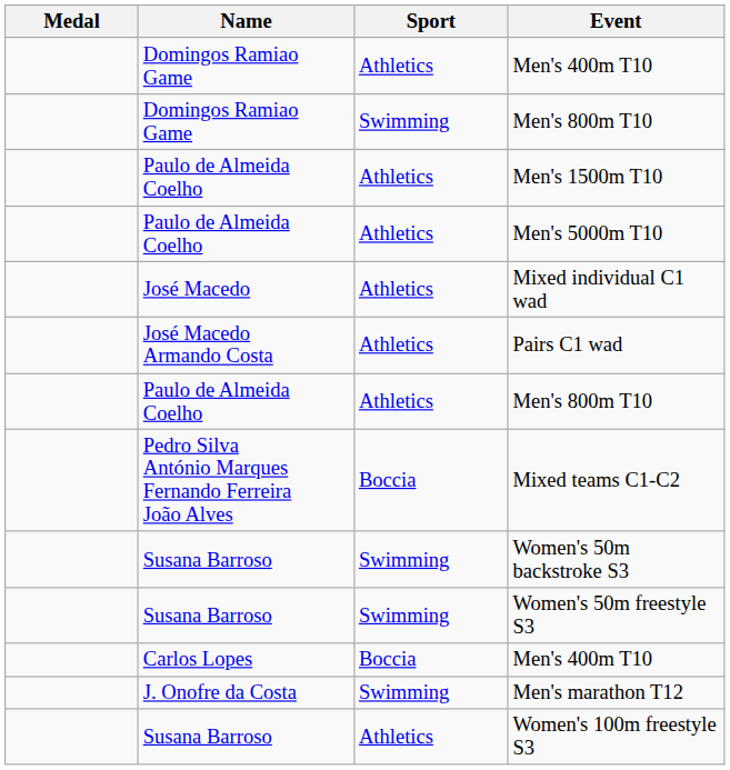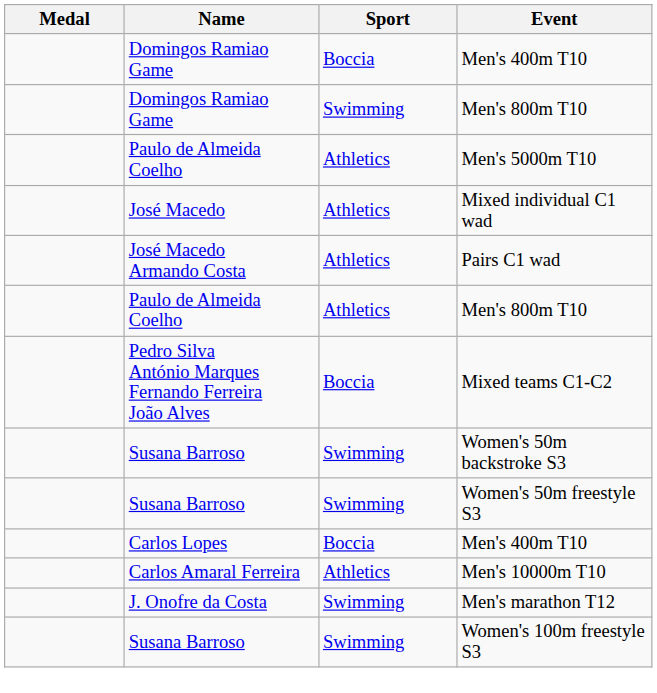Domingos Ramiao Game / Men's 400m T10 | Sport: Athletics -> Boccia
- row: Paulo de Almeida Coelho | Athletics | Men's 1500m T10
+ row: Carlos Amaral Ferreira | Athletics | Men's 10000m T10
Women's 100m freestyle S3 | Sport: Athletics -> Swimming
